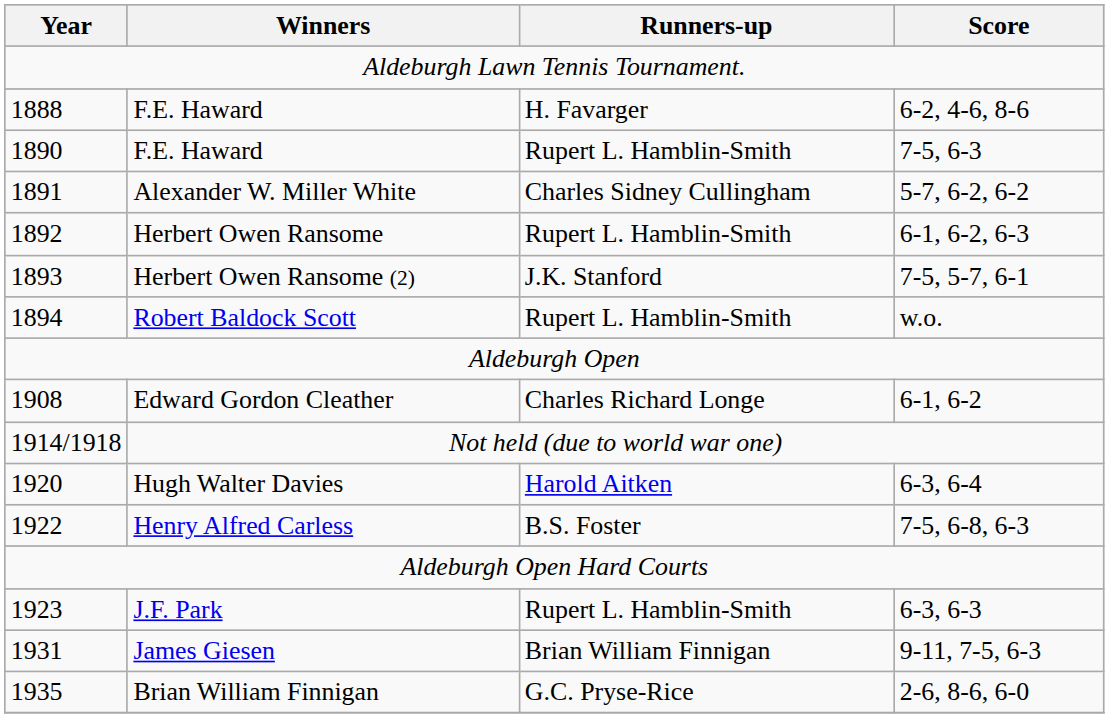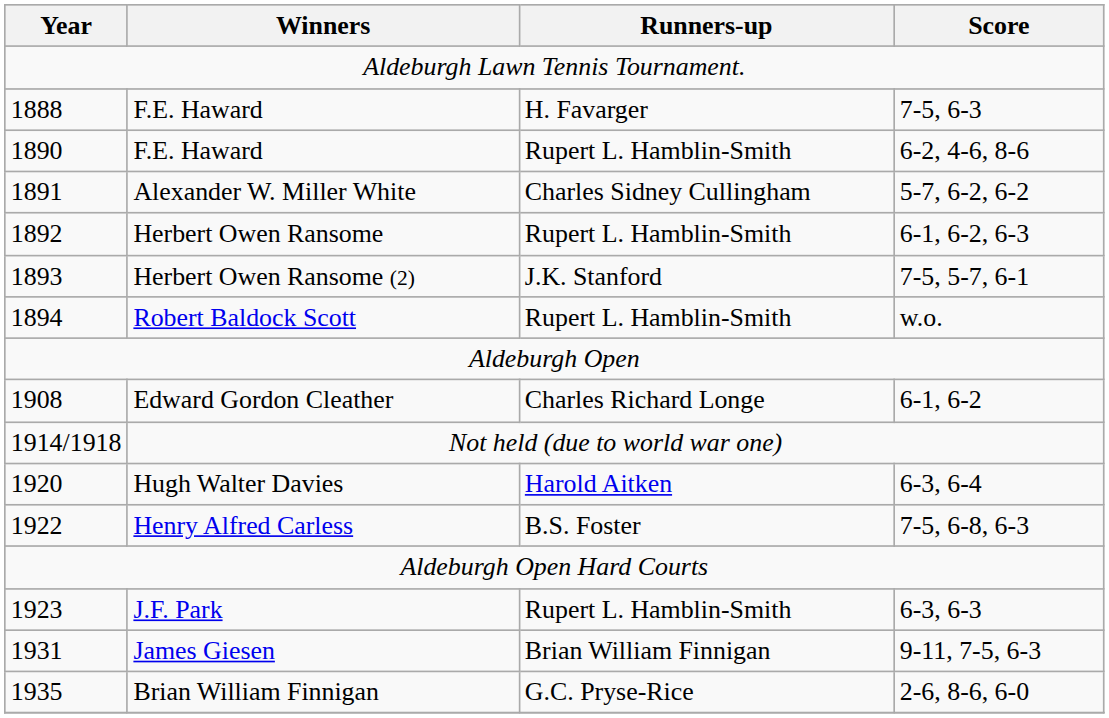1888 / F.E. Haward | Score: 6-2, 4-6, 8-6 -> 7-5, 6-3
1890 / F.E. Haward | Score: 7-5, 6-3 -> 6-2, 4-6, 8-6
